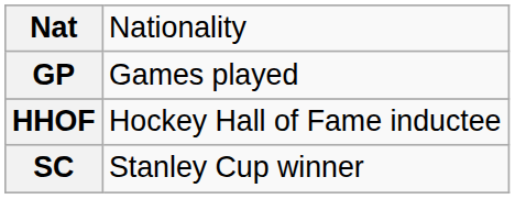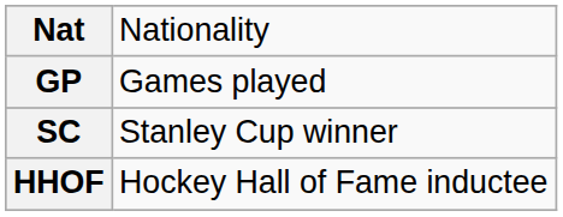rows swapped: SC <-> HHOF
